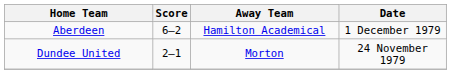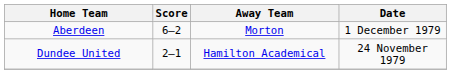Aberdeen | Away Team: Hamilton Academical -> Morton
Dundee United | Away Team: Morton -> Hamilton Academical
